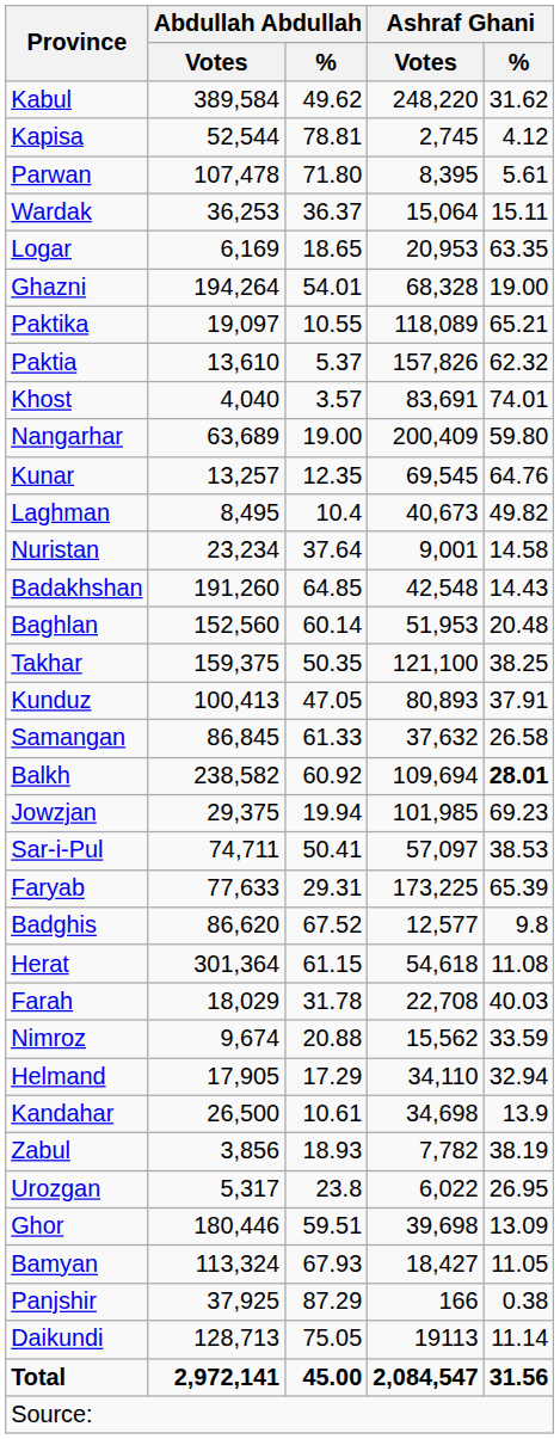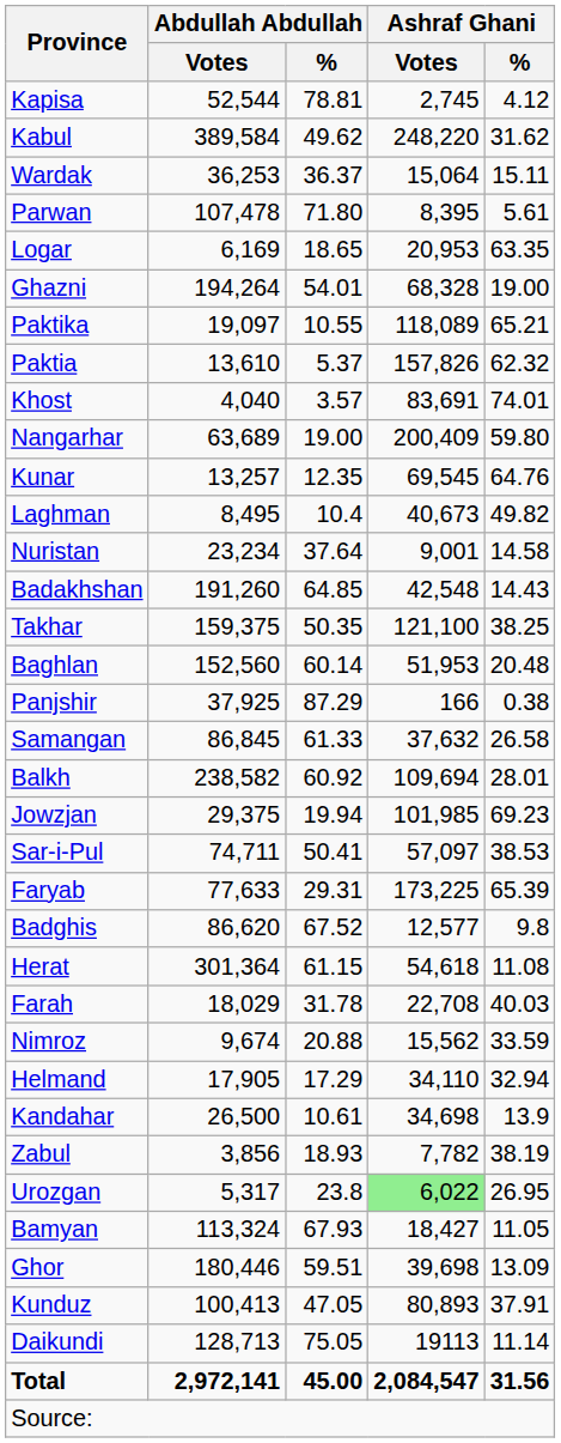rows swapped: Kabul <-> Kapisa
rows swapped: Parwan <-> Wardak
rows swapped: Takhar <-> Baghlan
rows swapped: Kunduz <-> Panjshir
Balkh | Ashraf Ghani / %: bold -> normal
Urozgan | Ashraf Ghani / Votes: no background -> lightgreen background
rows swapped: Ghor <-> Bamyan
